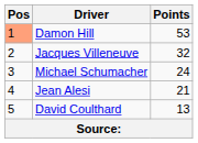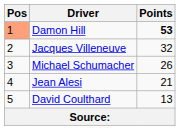Damon Hill | Points: normal -> bold
Michael Schumacher | Points: 24 -> 26
